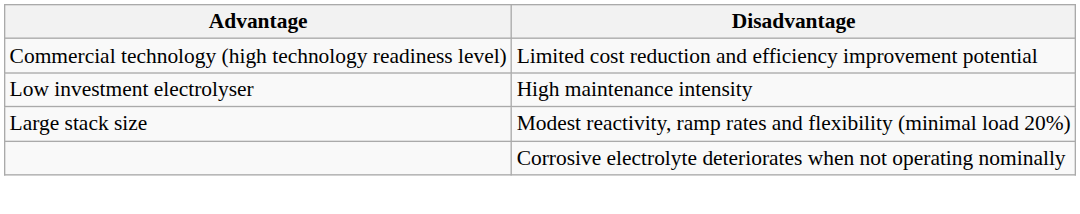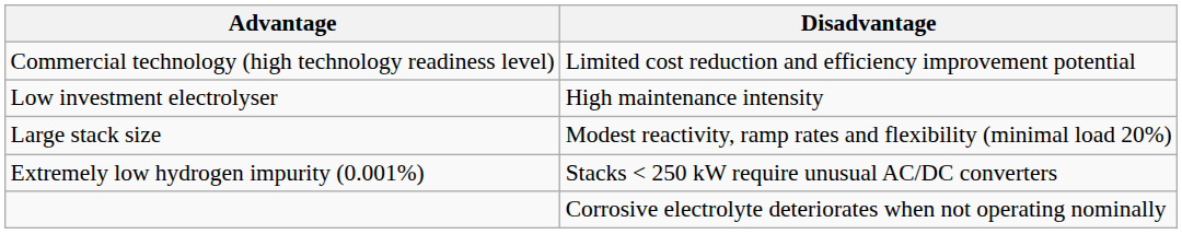+ row: Extremely low hydrogen impurity (0.001%) | Stacks < 250 kW require unusual AC/DC converters
